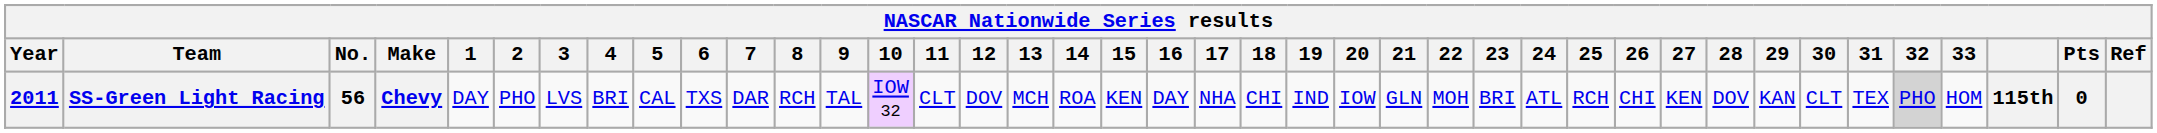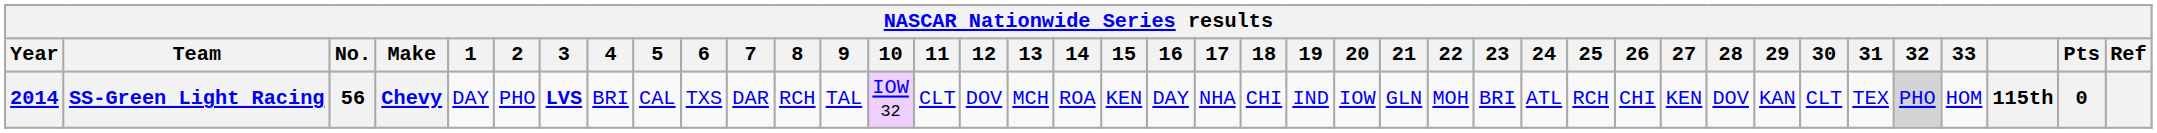SS-Green Light Racing | Year: 2011 -> 2014
SS-Green Light Racing | 3: normal -> bold
